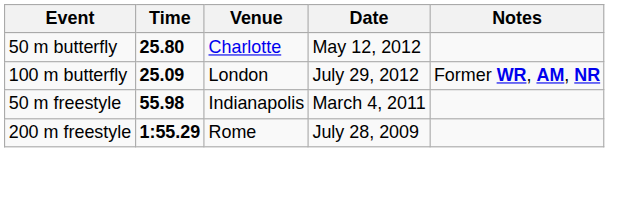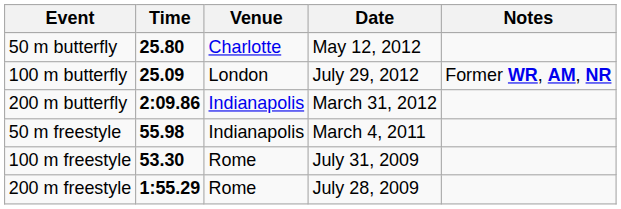+ row: 200 m butterfly | 2:09.86 | Indianapolis | March 31, 2012
+ row: 100 m freestyle | 53.30 | Rome | July 31, 2009
